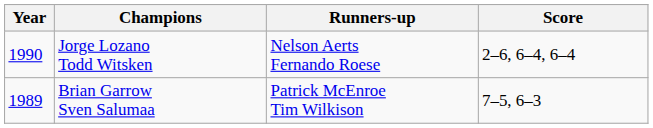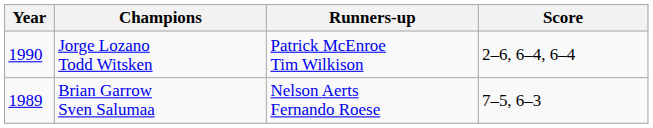Jorge Lozano Todd Witsken | Runners-up: Nelson Aerts Fernando Roese -> Patrick McEnroe Tim Wilkison
Brian Garrow Sven Salumaa | Runners-up: Patrick McEnroe Tim Wilkison -> Nelson Aerts Fernando Roese
